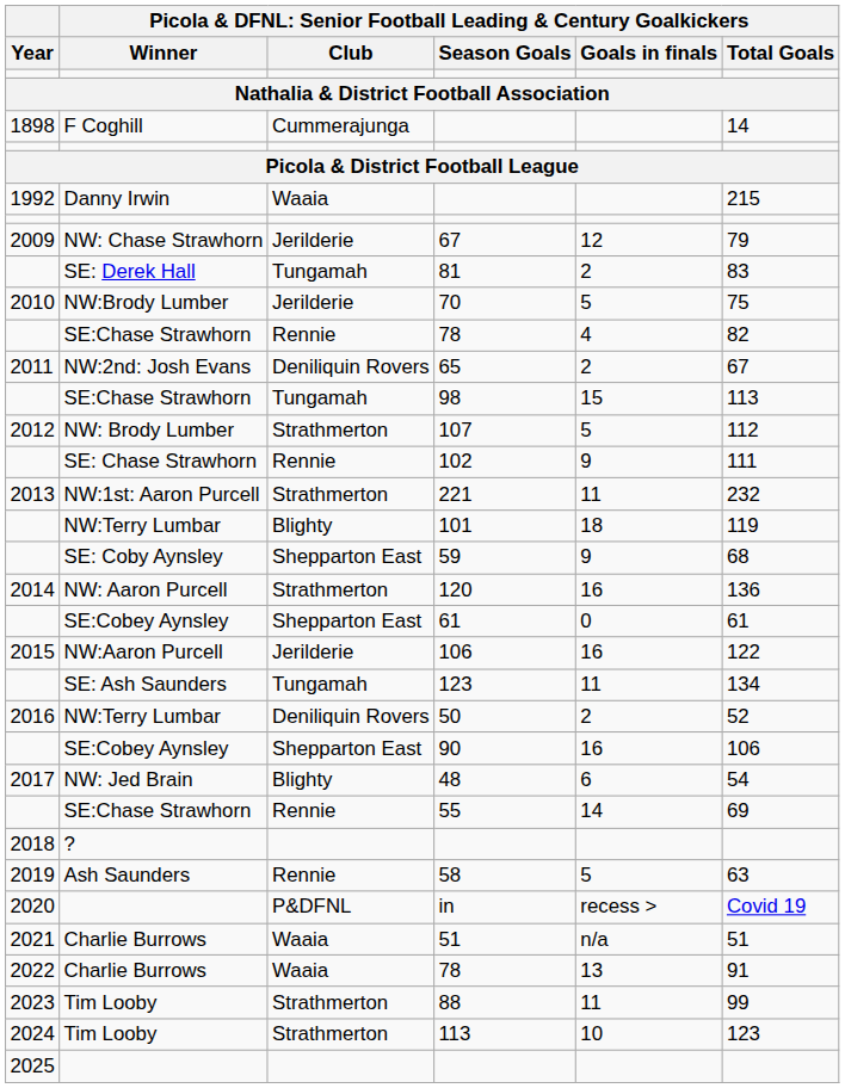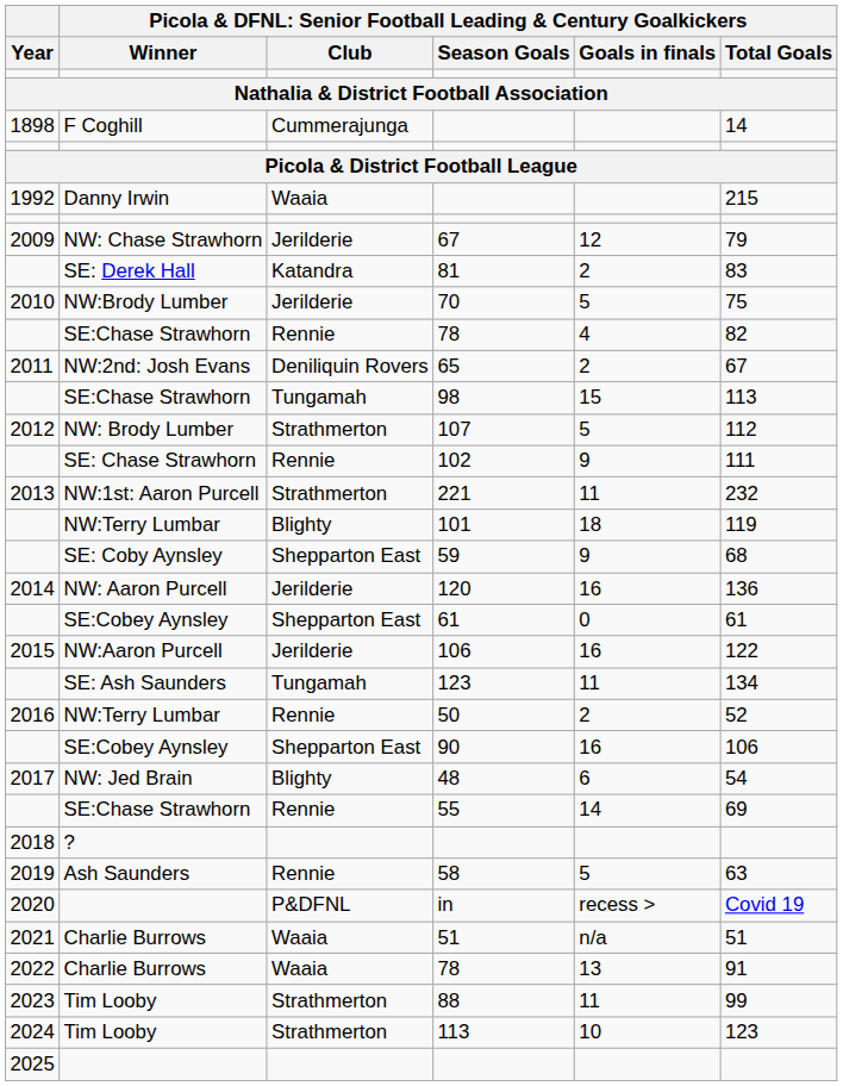81 | column 3: Tungamah -> Katandra
120 | column 3: Strathmerton -> Jerilderie
50 | column 3: Deniliquin Rovers -> Rennie
